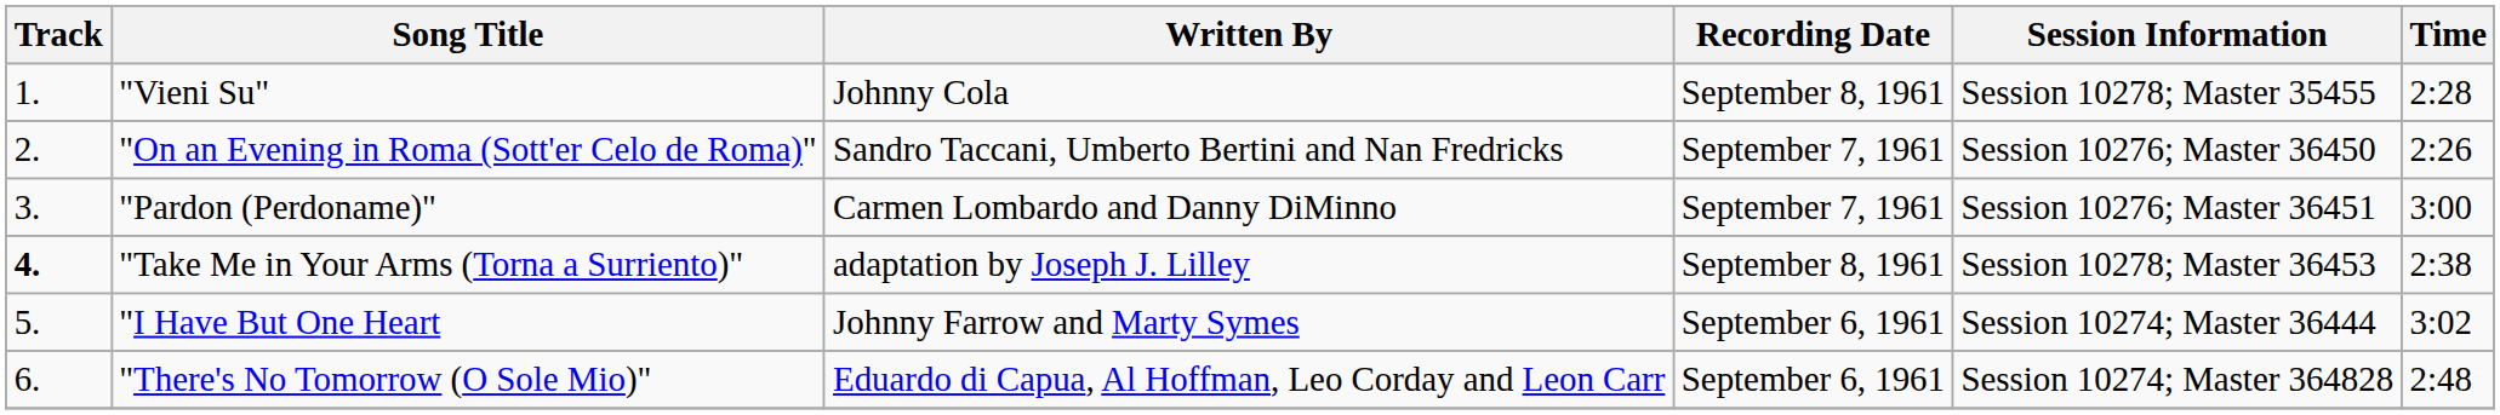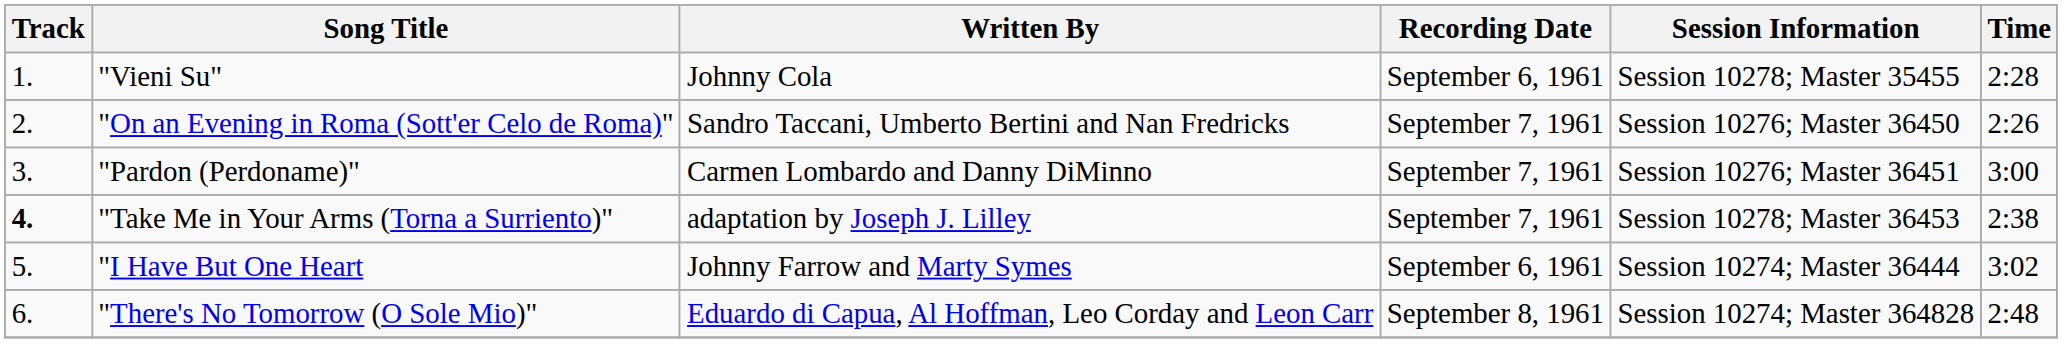"Vieni Su" | Recording Date: September 8, 1961 -> September 6, 1961
"Take Me in Your Arms (Torna a Surriento)" | Recording Date: September 8, 1961 -> September 7, 1961
"There's No Tomorrow (O Sole Mio)" | Recording Date: September 6, 1961 -> September 8, 1961
